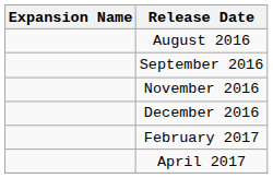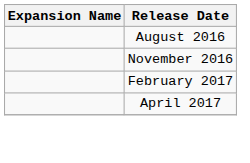- row: September 2016
- row: December 2016
